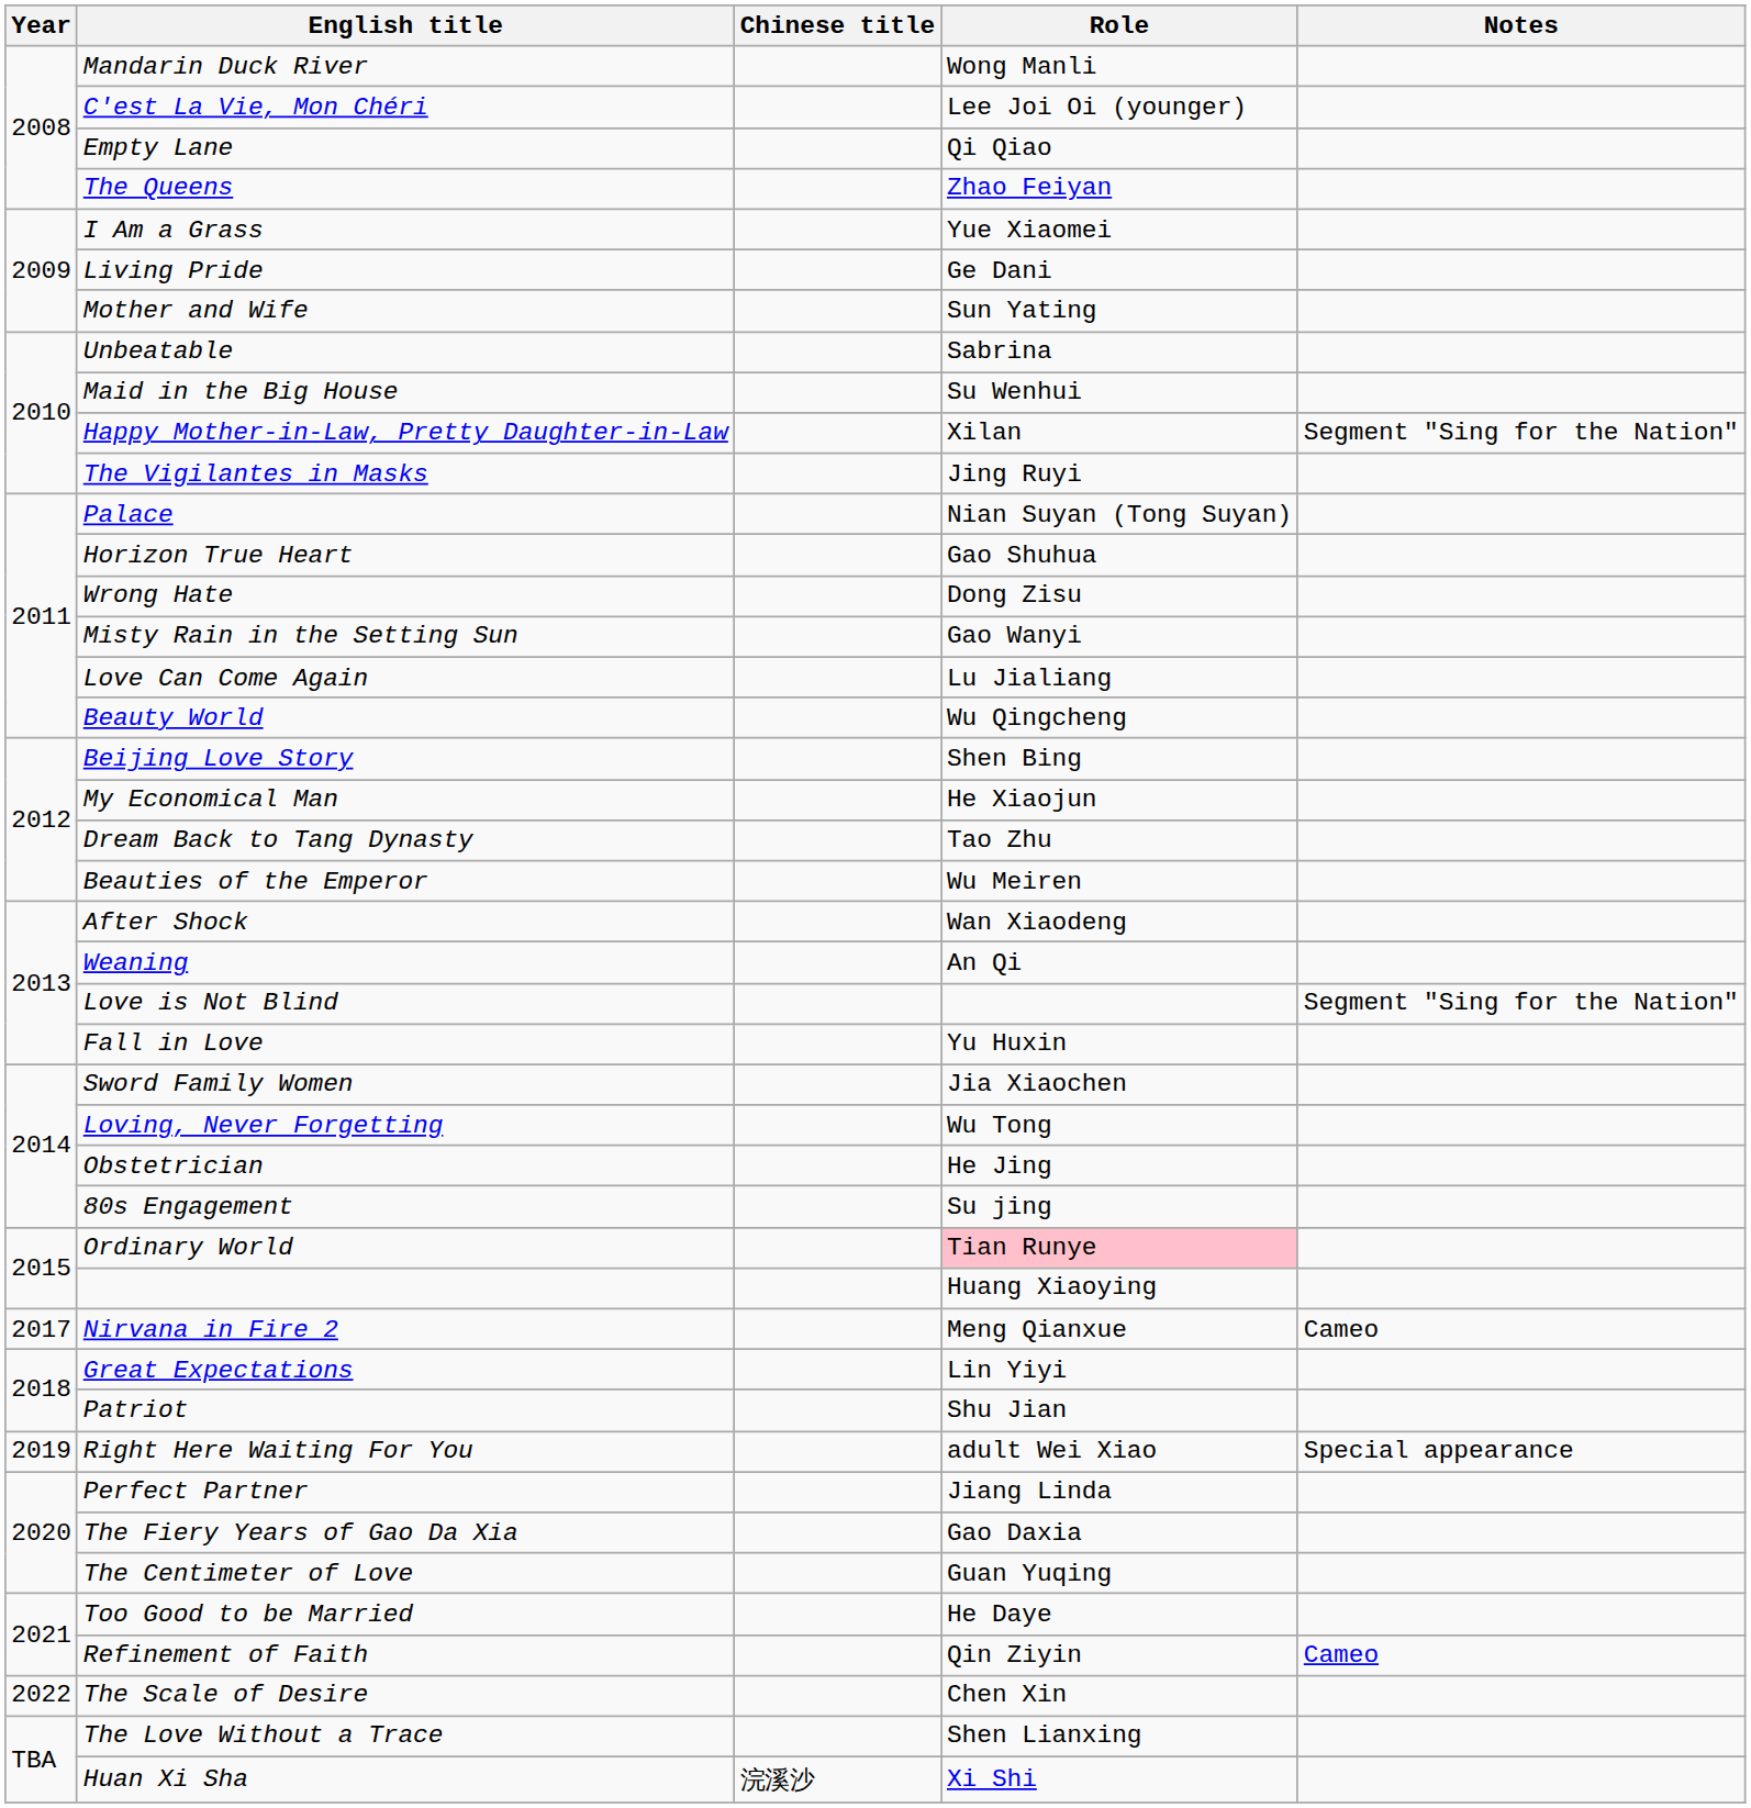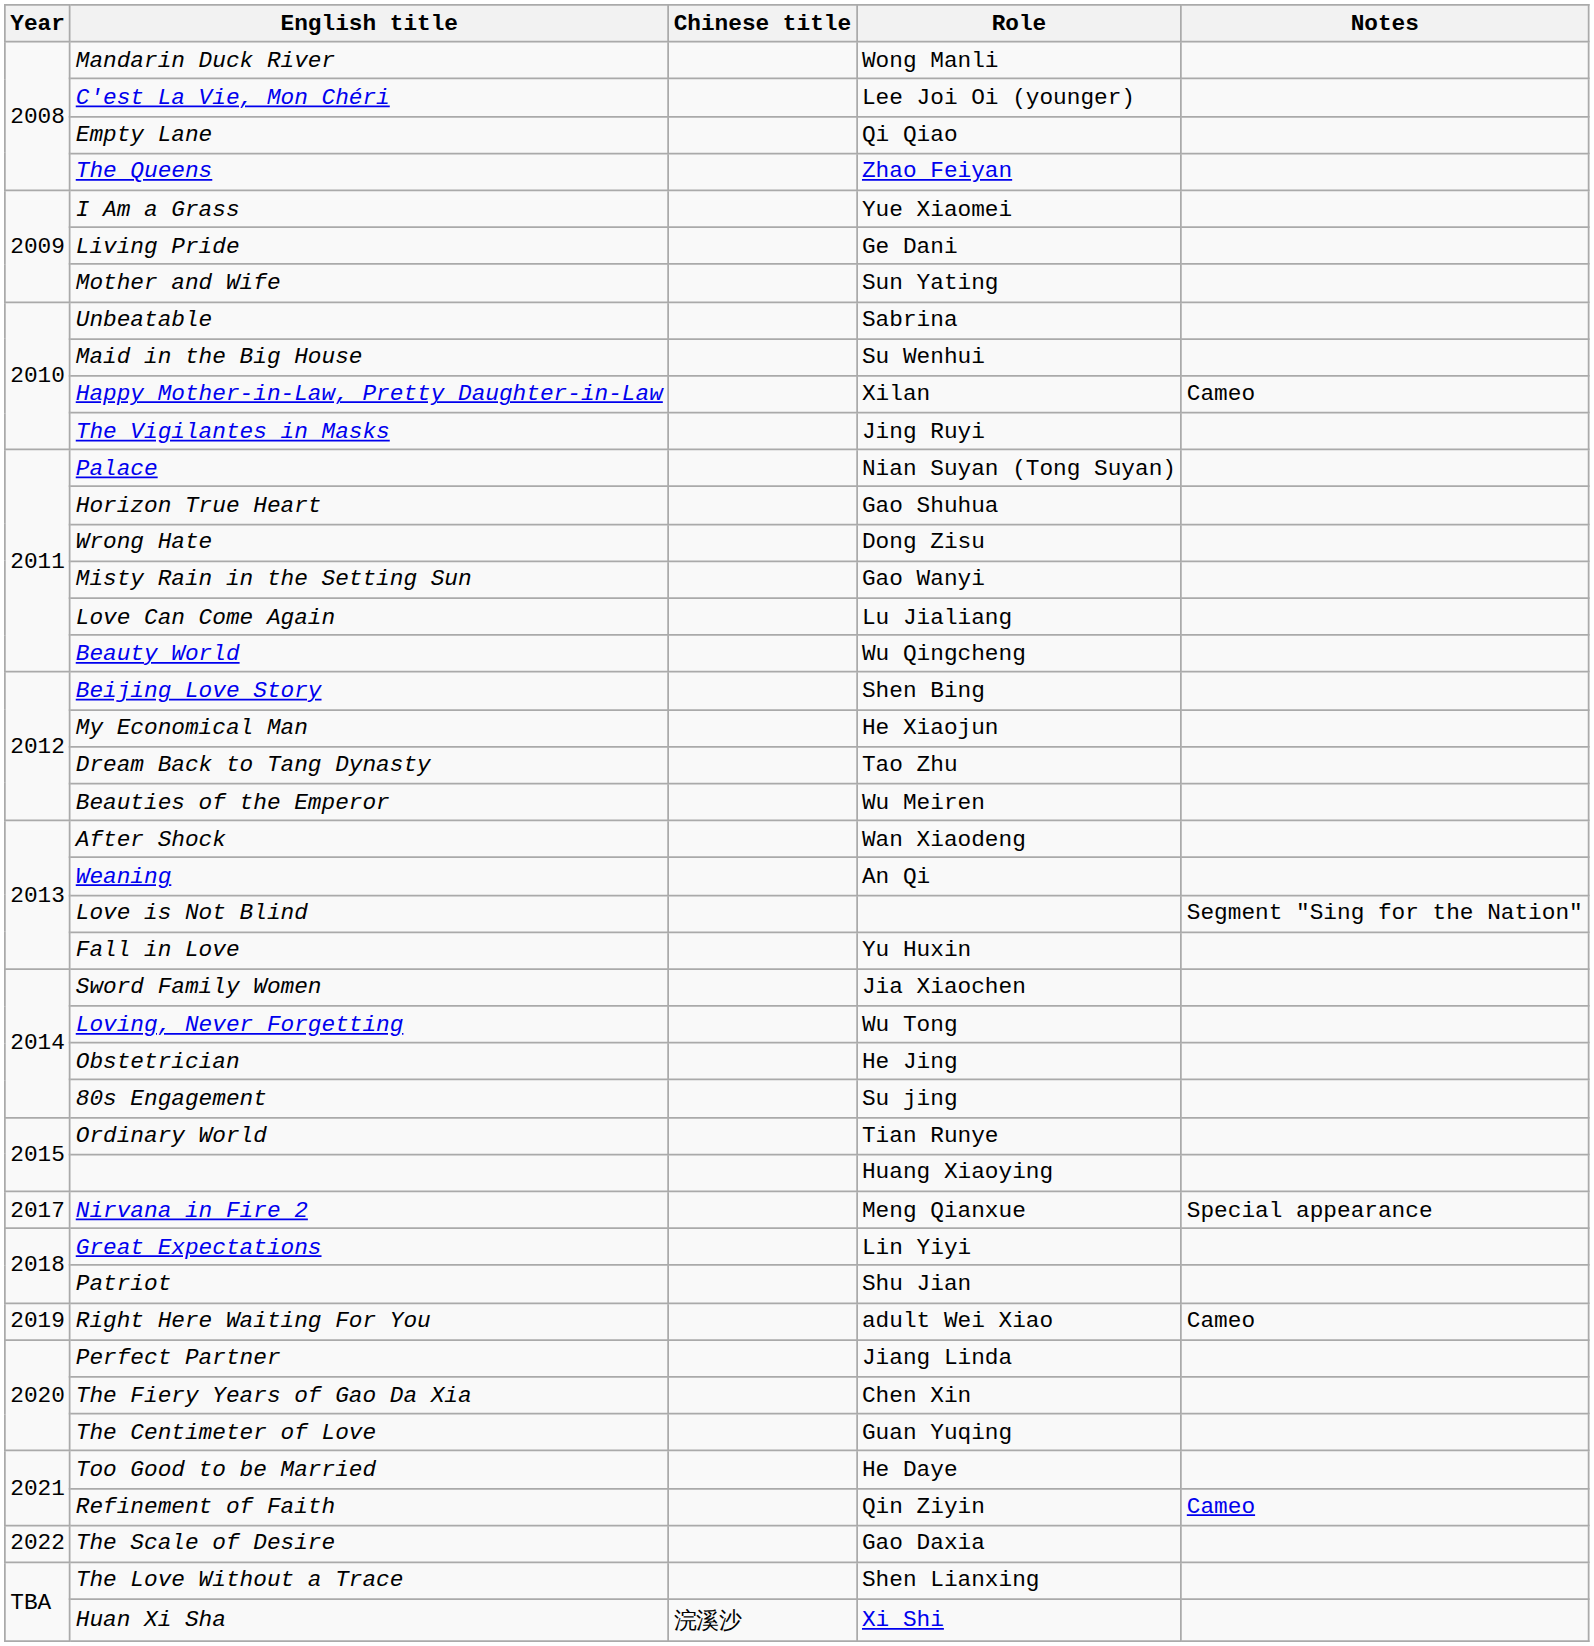Happy Mother-in-Law, Pretty Daughter-in-Law | Notes: Segment "Sing for the Nation" -> Cameo
Ordinary World | Role: pink background -> no background
Nirvana in Fire 2 | Notes: Cameo -> Special appearance
Right Here Waiting For You | Notes: Special appearance -> Cameo
The Fiery Years of Gao Da Xia | Role: Gao Daxia -> Chen Xin
The Scale of Desire | Role: Chen Xin -> Gao Daxia
